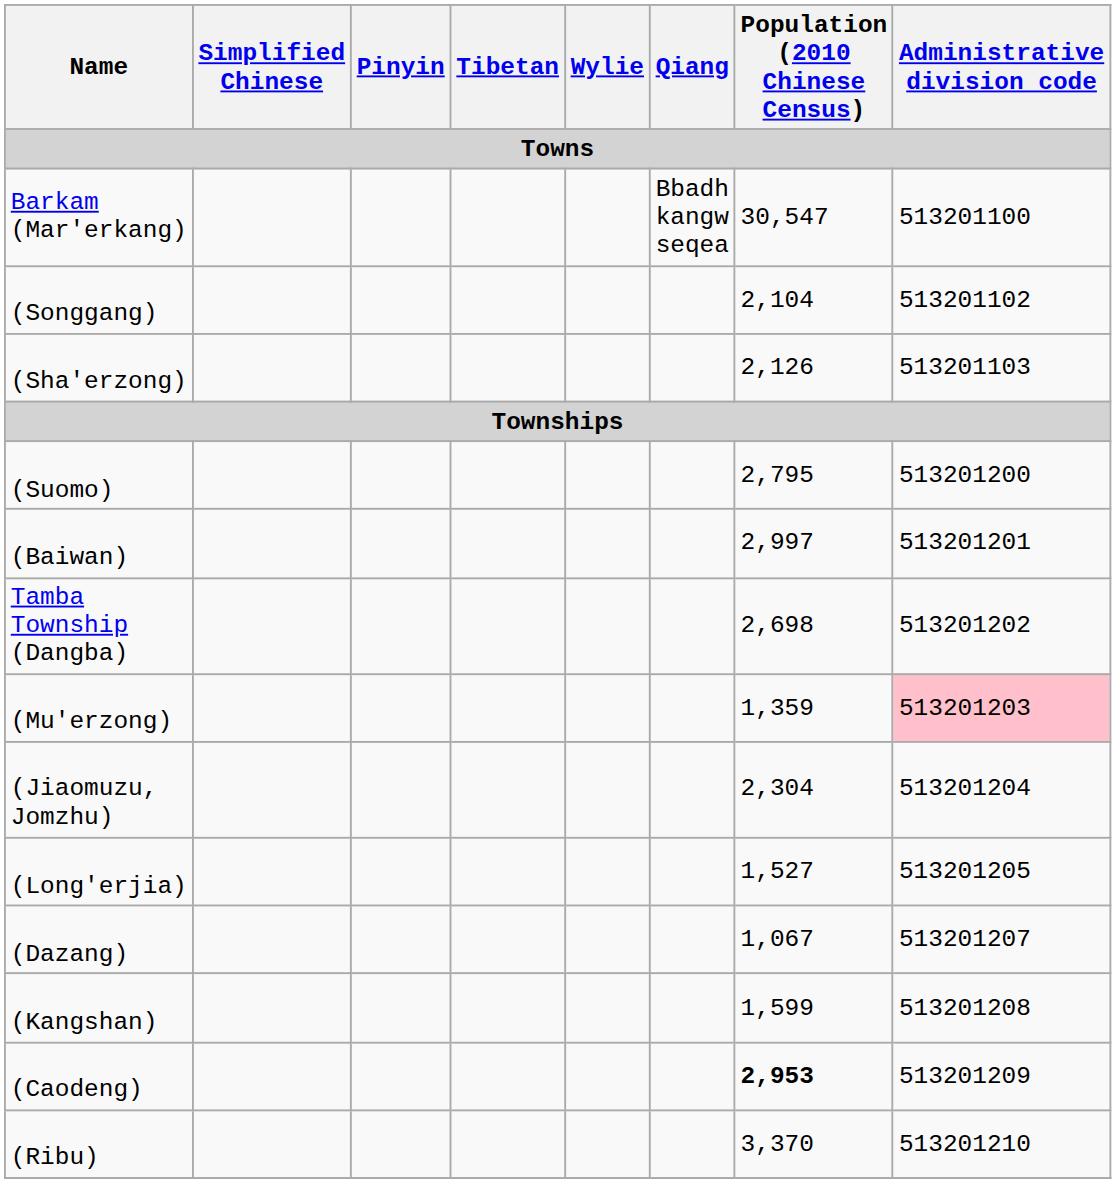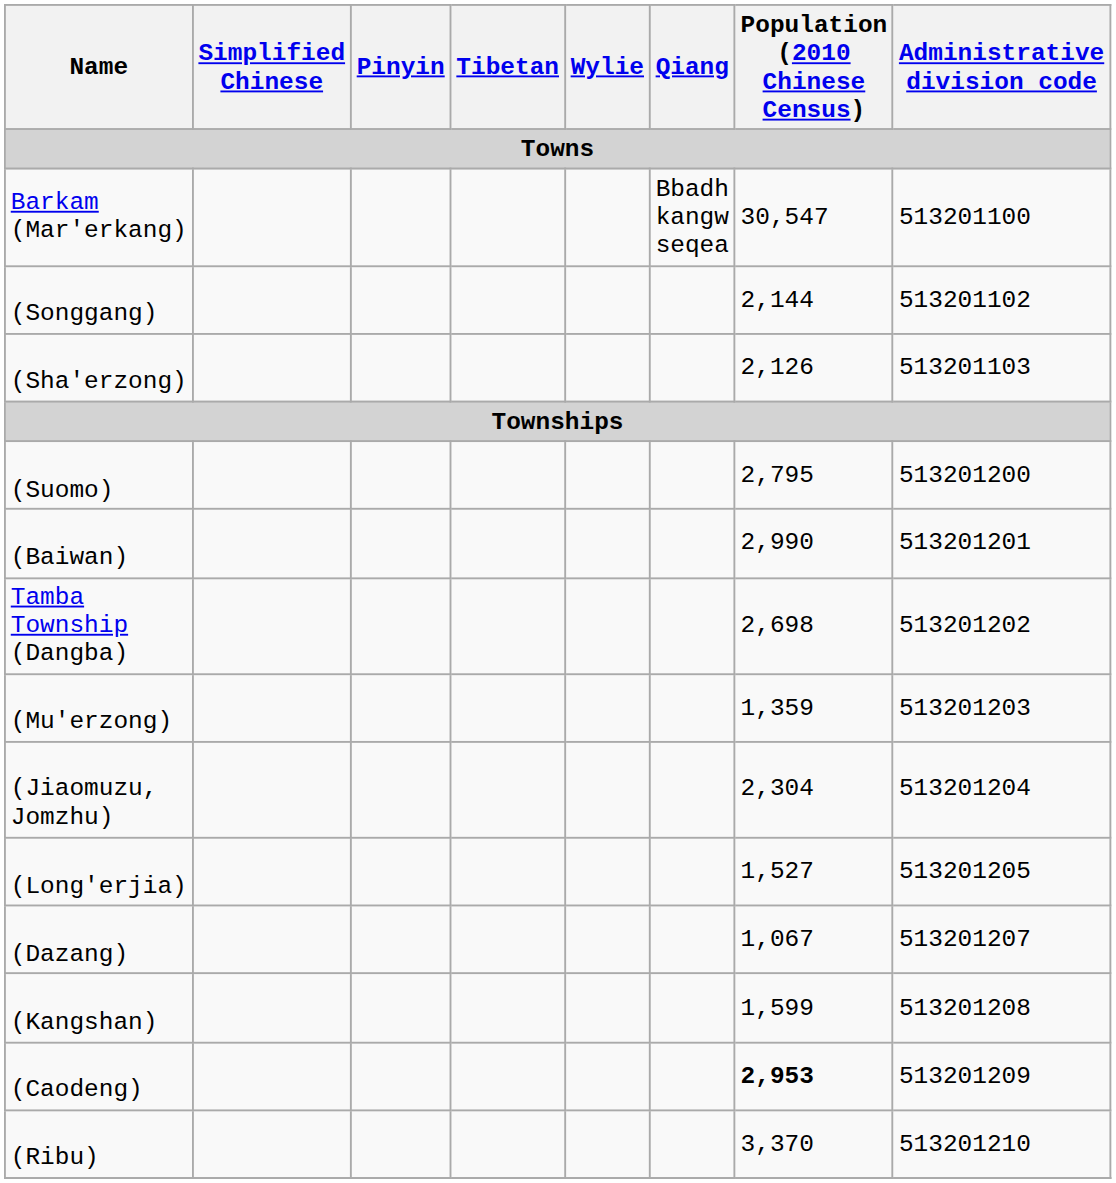(Songgang) | Population (2010 Chinese Census): 2,104 -> 2,144
(Baiwan) | Population (2010 Chinese Census): 2,997 -> 2,990
(Mu'erzong) | Administrative division code: pink background -> no background
